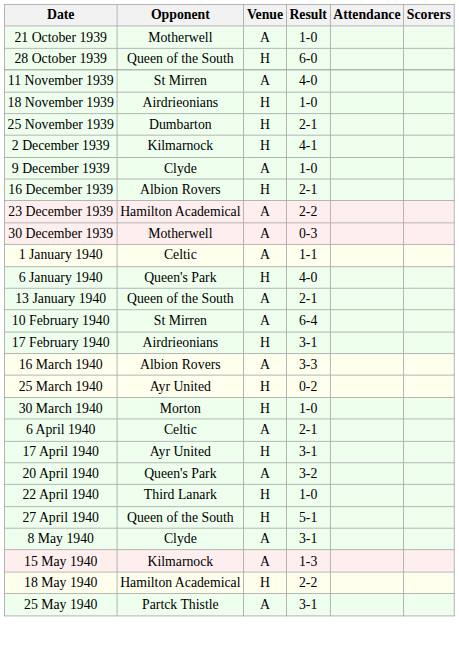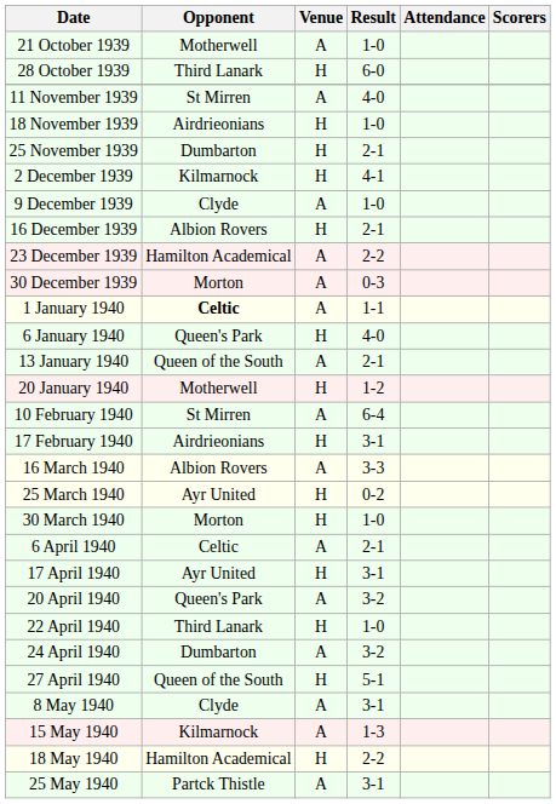28 October 1939 | Opponent: Queen of the South -> Third Lanark
30 December 1939 | Opponent: Motherwell -> Morton
1 January 1940 | Opponent: normal -> bold
+ row: 20 January 1940 | Motherwell | H | 1-2
+ row: 24 April 1940 | Dumbarton | A | 3-2
